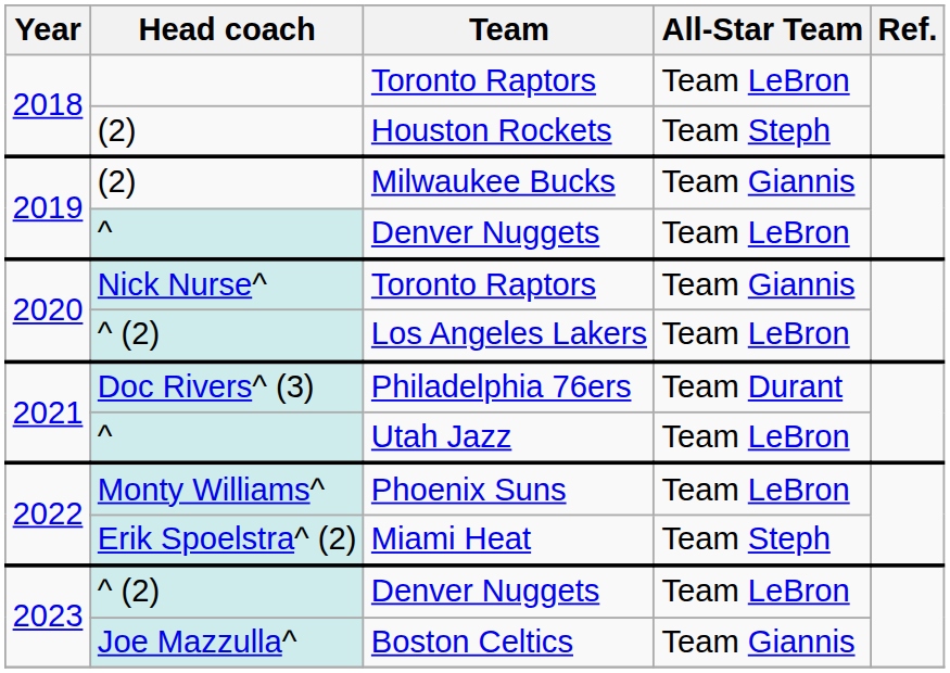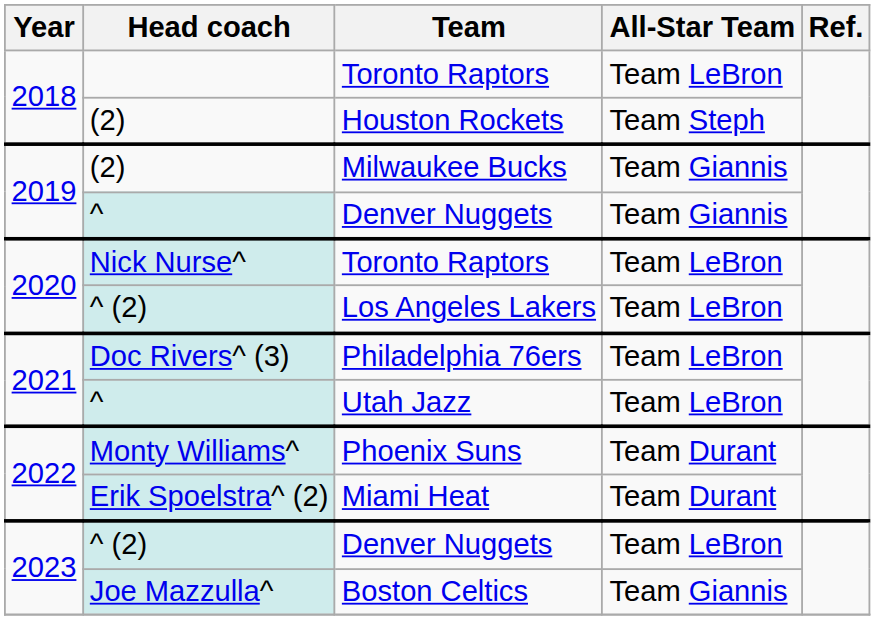^ / Denver Nuggets | All-Star Team: Team LeBron -> Team Giannis
Nick Nurse^ / Toronto Raptors | All-Star Team: Team Giannis -> Team LeBron
Philadelphia 76ers | All-Star Team: Team Durant -> Team LeBron
Phoenix Suns | All-Star Team: Team LeBron -> Team Durant
Miami Heat | All-Star Team: Team Steph -> Team Durant
